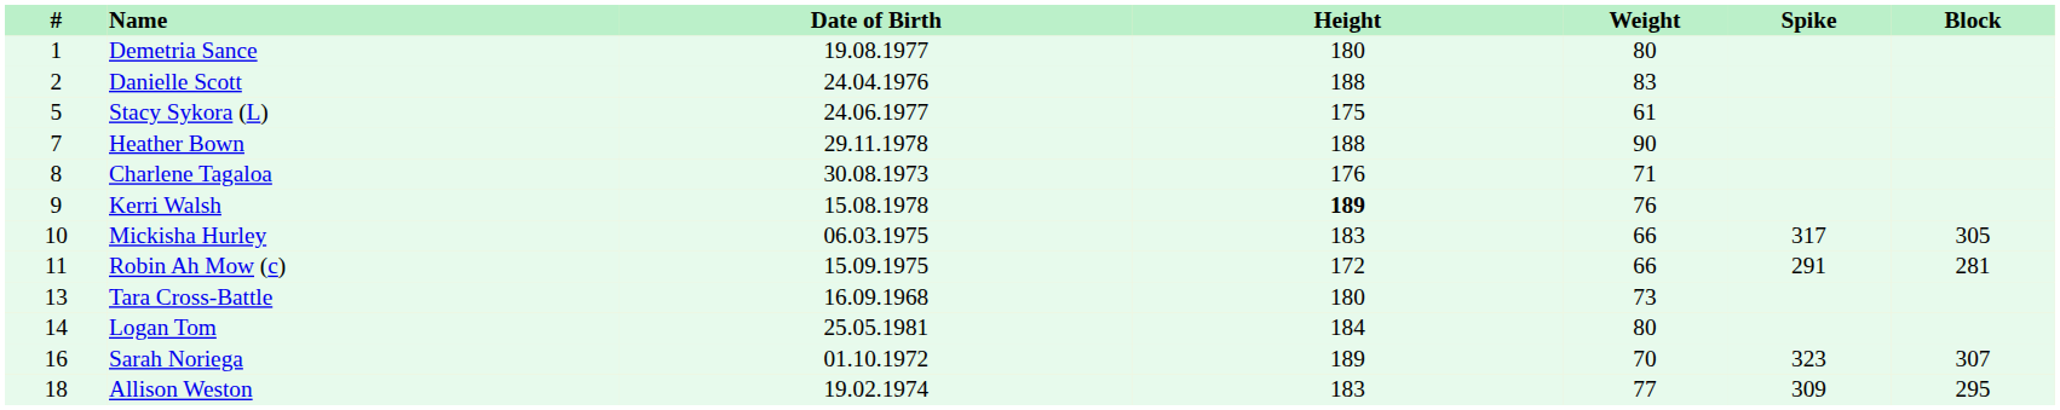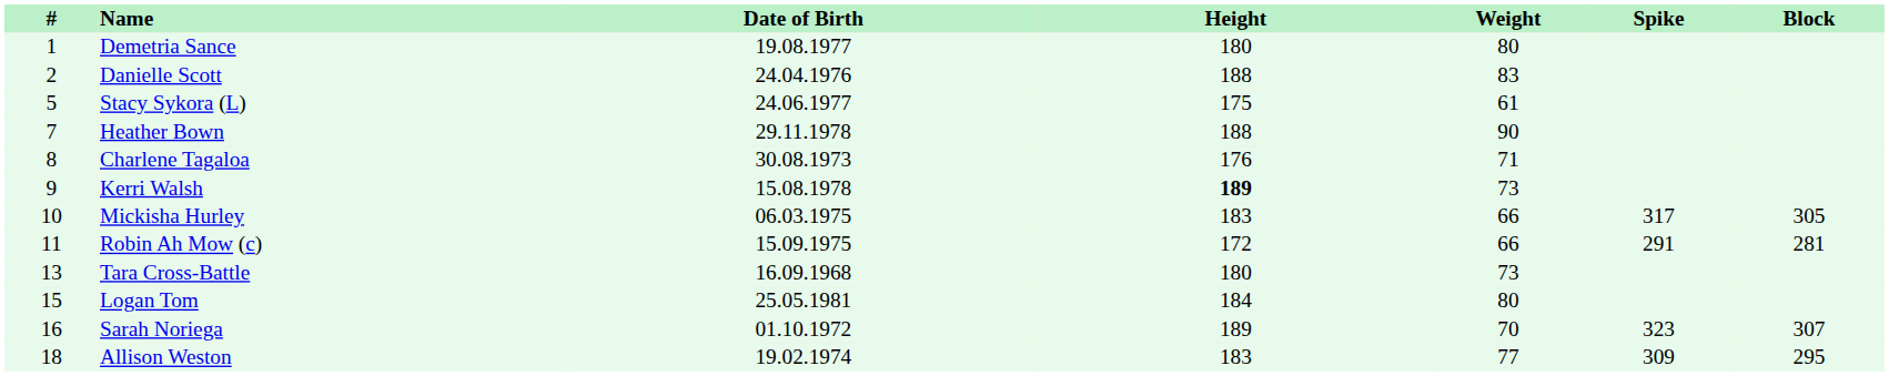Kerri Walsh | Weight: 76 -> 73
Logan Tom | #: 14 -> 15
